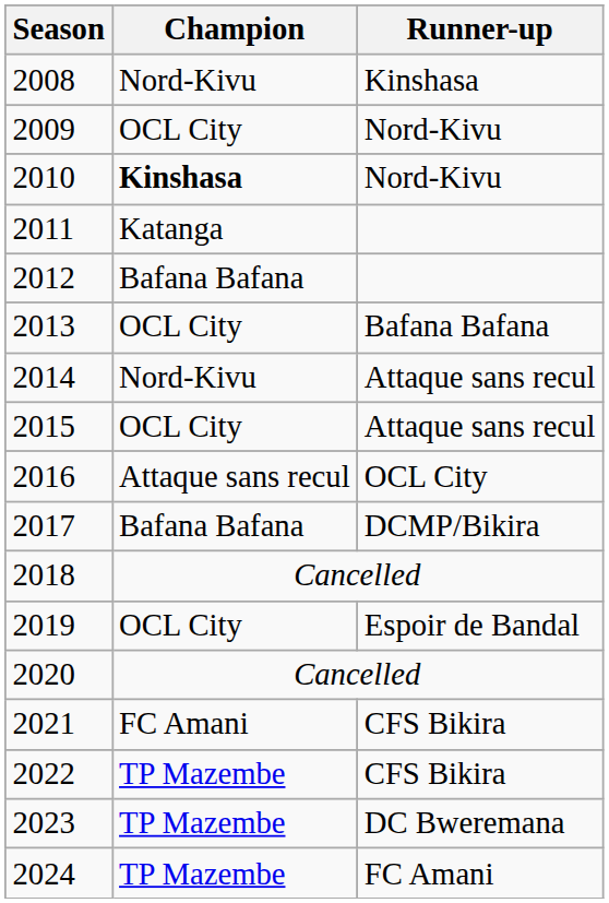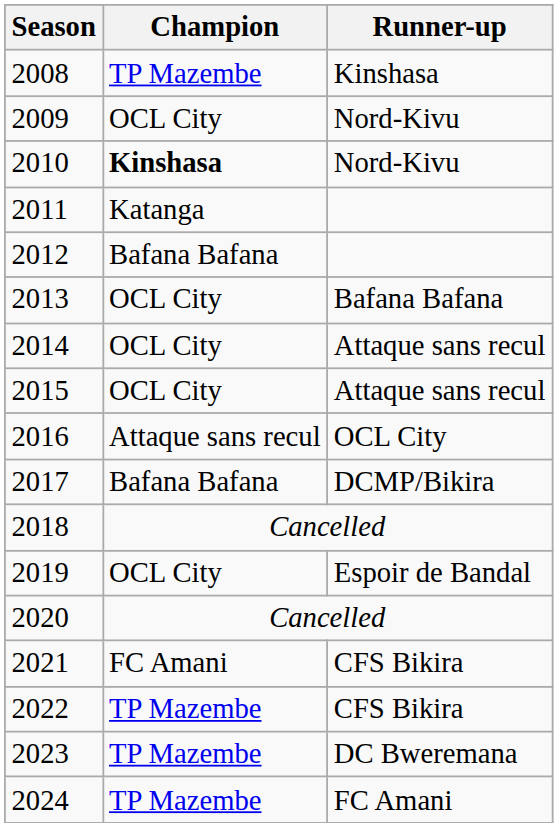2008 | Champion: Nord-Kivu -> TP Mazembe
2014 | Champion: Nord-Kivu -> OCL City
